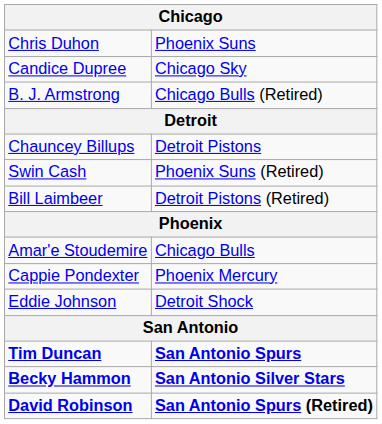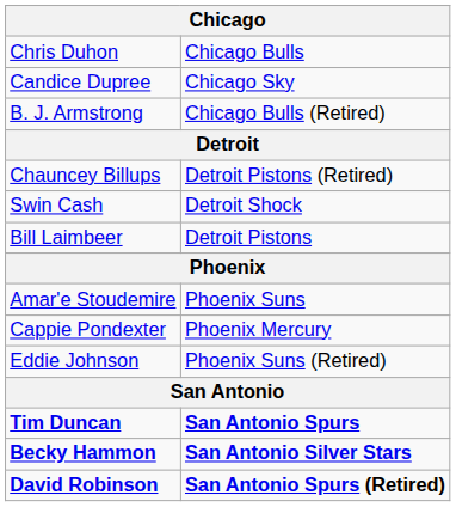Chris Duhon | column 2: Phoenix Suns -> Chicago Bulls
Chauncey Billups | column 2: Detroit Pistons -> Detroit Pistons (Retired)
Swin Cash | column 2: Phoenix Suns (Retired) -> Detroit Shock
Bill Laimbeer | column 2: Detroit Pistons (Retired) -> Detroit Pistons
Amar'e Stoudemire | column 2: Chicago Bulls -> Phoenix Suns
Eddie Johnson | column 2: Detroit Shock -> Phoenix Suns (Retired)
